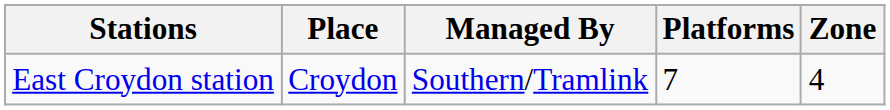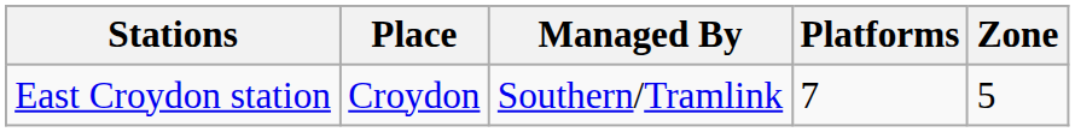East Croydon station | Zone: 4 -> 5
